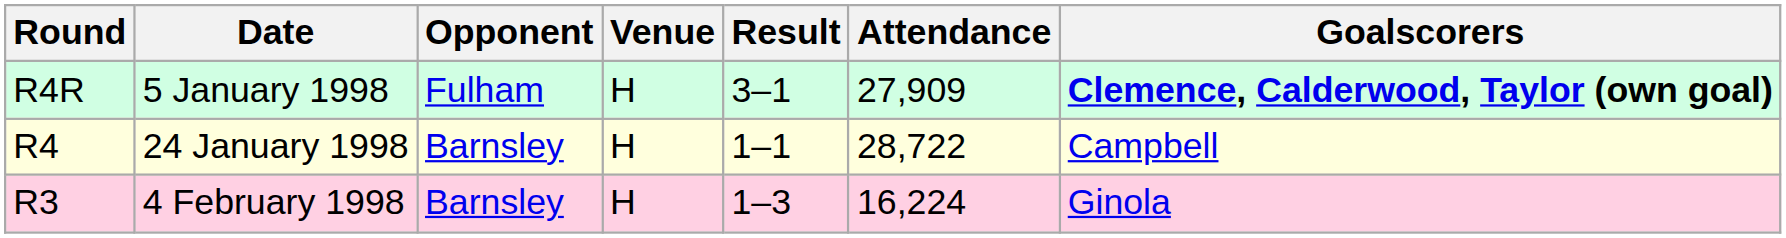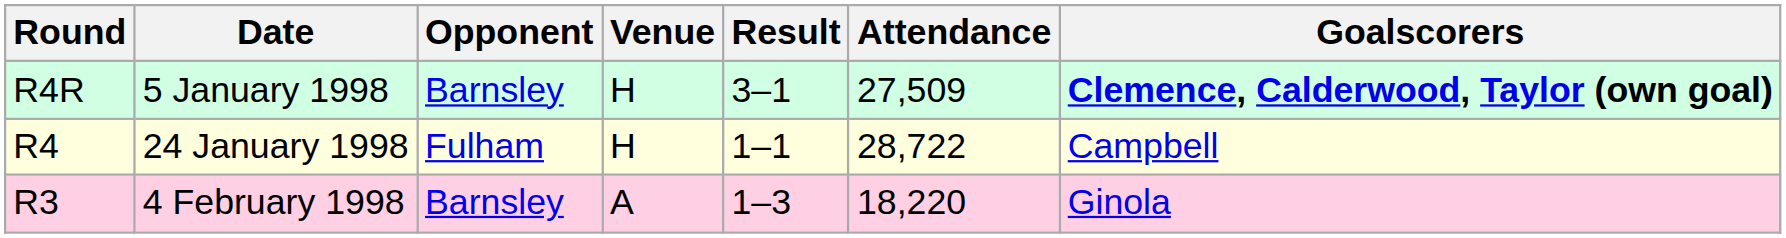5 January 1998 | Opponent: Fulham -> Barnsley
5 January 1998 | Attendance: 27,909 -> 27,509
24 January 1998 | Opponent: Barnsley -> Fulham
4 February 1998 | Venue: H -> A
4 February 1998 | Attendance: 16,224 -> 18,220
